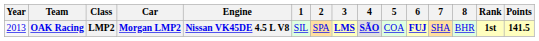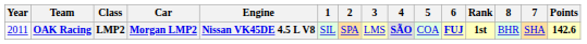columns swapped: 7 <-> Rank
OAK Racing | Year: 2013 -> 2011
OAK Racing | 3: bold -> normal
OAK Racing | Points: 141.5 -> 142.6
